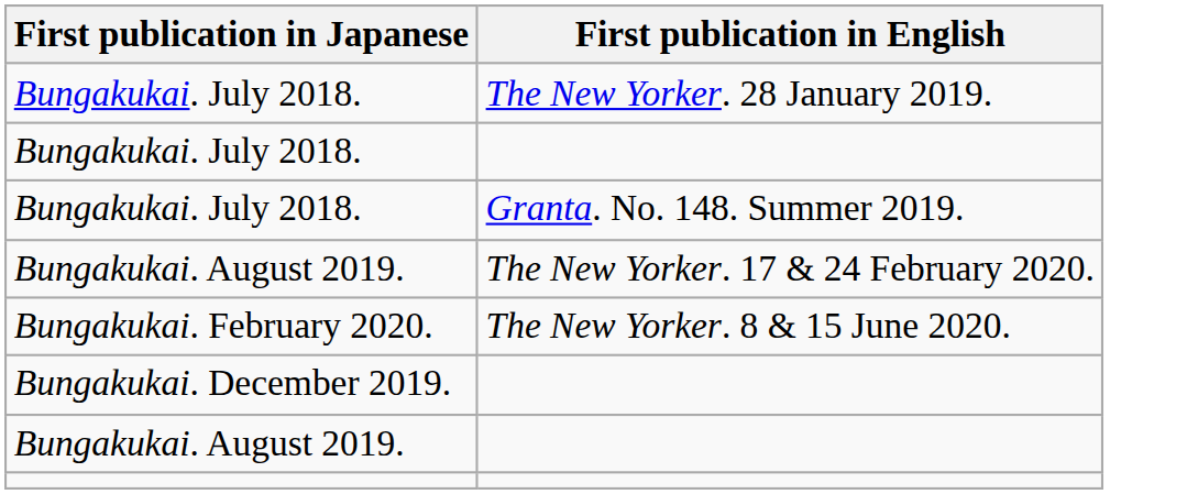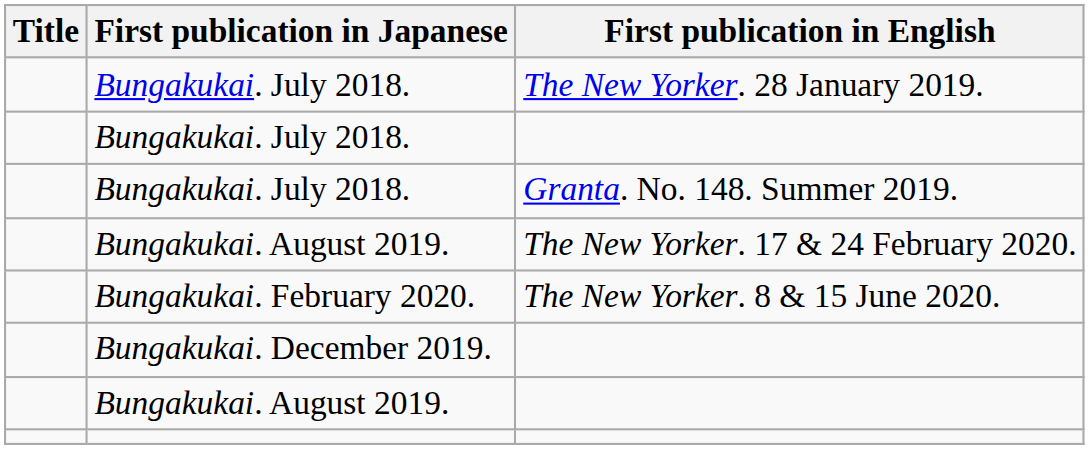+ column: Title
